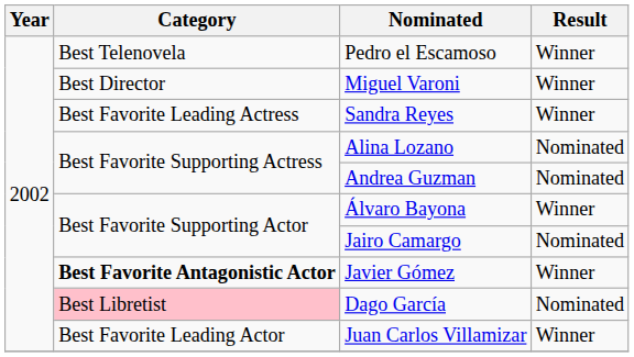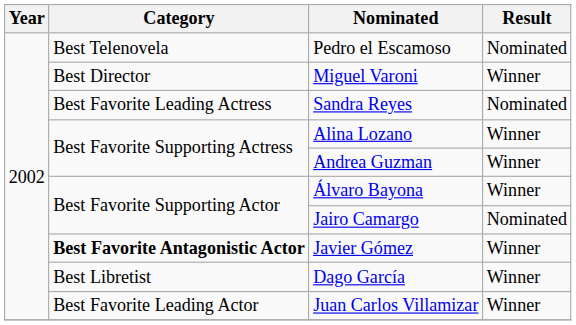Pedro el Escamoso | Result: Winner -> Nominated
Sandra Reyes | Result: Winner -> Nominated
Alina Lozano | Result: Nominated -> Winner
Andrea Guzman | Result: Nominated -> Winner
Dago García | Category: pink background -> no background
Dago García | Result: Nominated -> Winner
